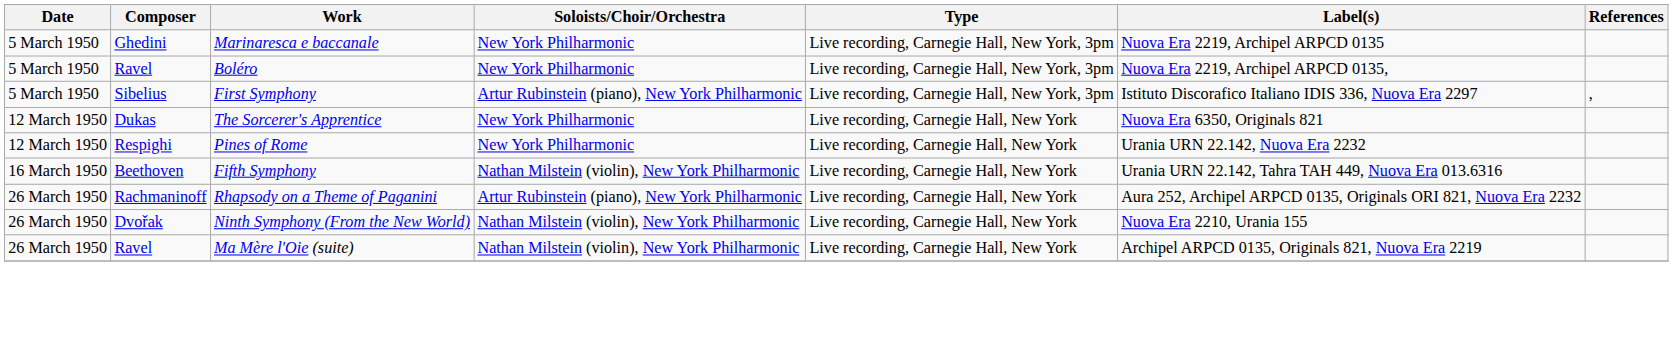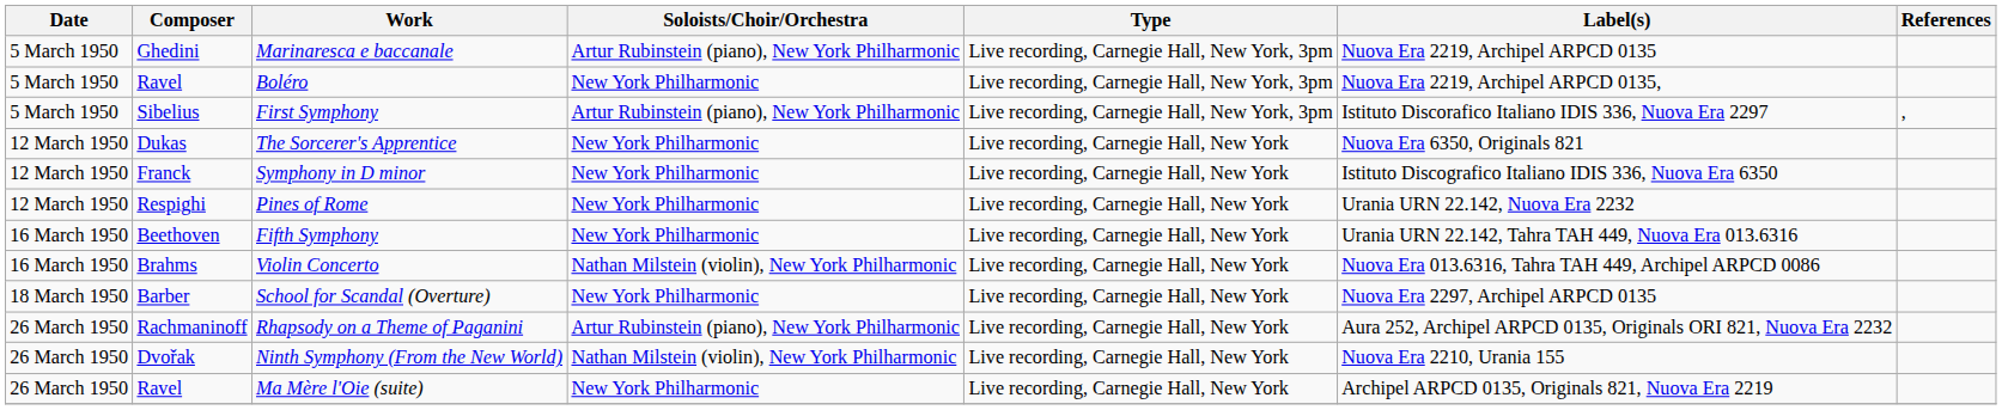Marinaresca e baccanale | Soloists/Choir/Orchestra: New York Philharmonic -> Artur Rubinstein (piano), New York Philharmonic
+ row: 12 March 1950 | Franck | Symphony in D minor | New York Philharmonic | Live recording, Carnegie Hall, New York | Istituto Discografico Italiano IDIS 336, Nuova Era 6350
Fifth Symphony | Soloists/Choir/Orchestra: Nathan Milstein (violin), New York Philharmonic -> New York Philharmonic
+ row: 16 March 1950 | Brahms | Violin Concerto | Nathan Milstein (violin), New York Philharmonic | Live recording, Carnegie Hall, New York | Nuova Era 013.6316, Tahra TAH 449, Archipel ARPCD 0086
+ row: 18 March 1950 | Barber | School for Scandal (Overture) | New York Philharmonic | Live recording, Carnegie Hall, New York | Nuova Era 2297, Archipel ARPCD 0135
Ma Mère l'Oie (suite) | Soloists/Choir/Orchestra: Nathan Milstein (violin), New York Philharmonic -> New York Philharmonic
